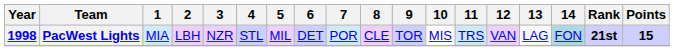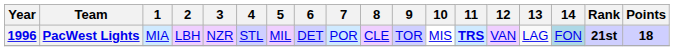PacWest Lights | Year: 1998 -> 1996
PacWest Lights | 11: normal -> bold
PacWest Lights | Points: 15 -> 18
